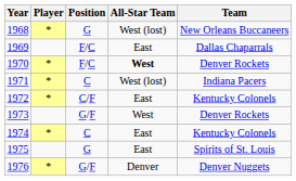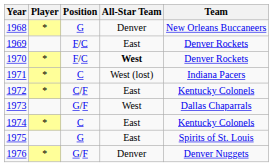1968 | All-Star Team: West (lost) -> Denver
1969 | Team: Dallas Chaparrals -> Denver Rockets
1973 | Team: Denver Rockets -> Dallas Chaparrals
